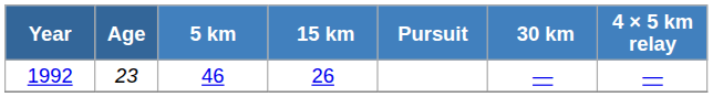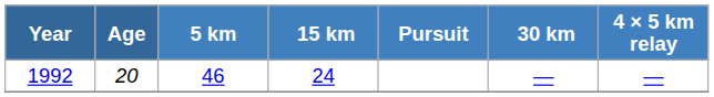1992 | Age: 23 -> 20
1992 | 15 km: 26 -> 24
